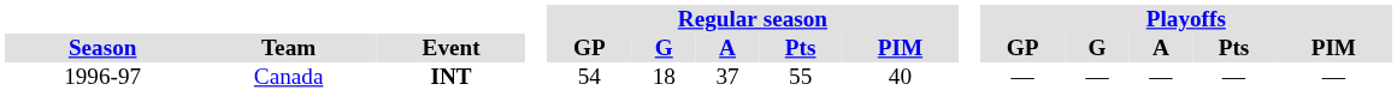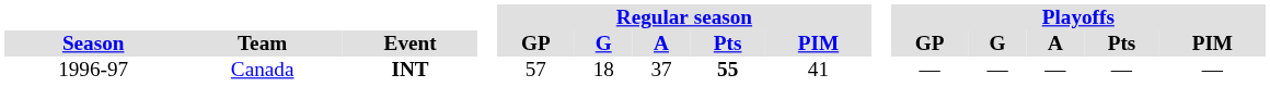Canada | Regular season / GP: 54 -> 57
Canada | Regular season / Pts: normal -> bold
Canada | Regular season / PIM: 40 -> 41
